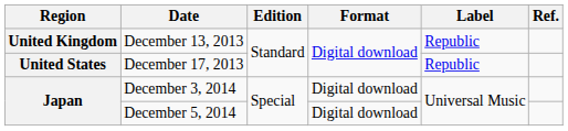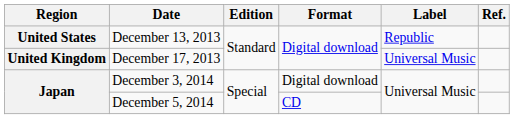December 13, 2013 | Region: United Kingdom -> United States
December 17, 2013 | Region: United States -> United Kingdom
December 17, 2013 | Label: Republic -> Universal Music
December 5, 2014 | Format: Digital download -> CD
